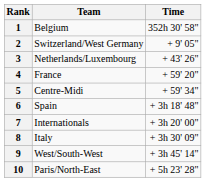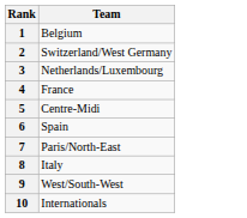- column: Time | 352h 30' 58" | + 9' 05" | + 43' 26" | + 59' 20" | + 59' 34" | + 3h 18' 48" | + 3h 20' 00" | + 3h 30' 09" | + 3h 45' 14" | + 5h 23' 28"
7 | Team: Internationals -> Paris/North-East
10 | Team: Paris/North-East -> Internationals
